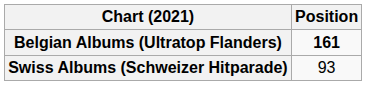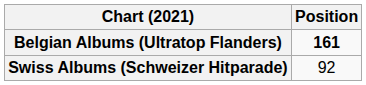Swiss Albums (Schweizer Hitparade) | Position: 93 -> 92
